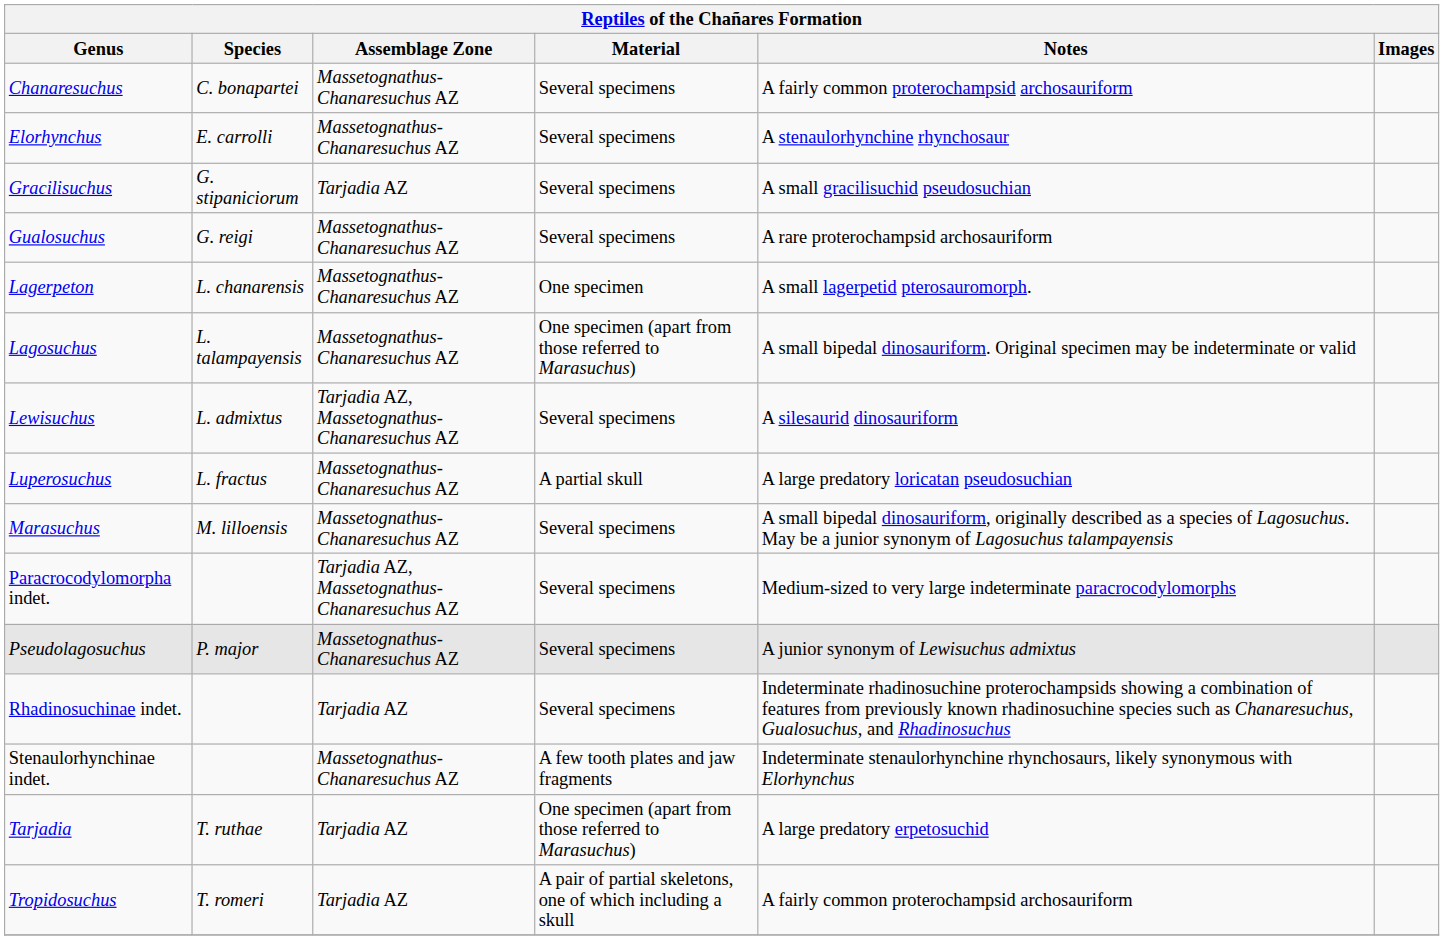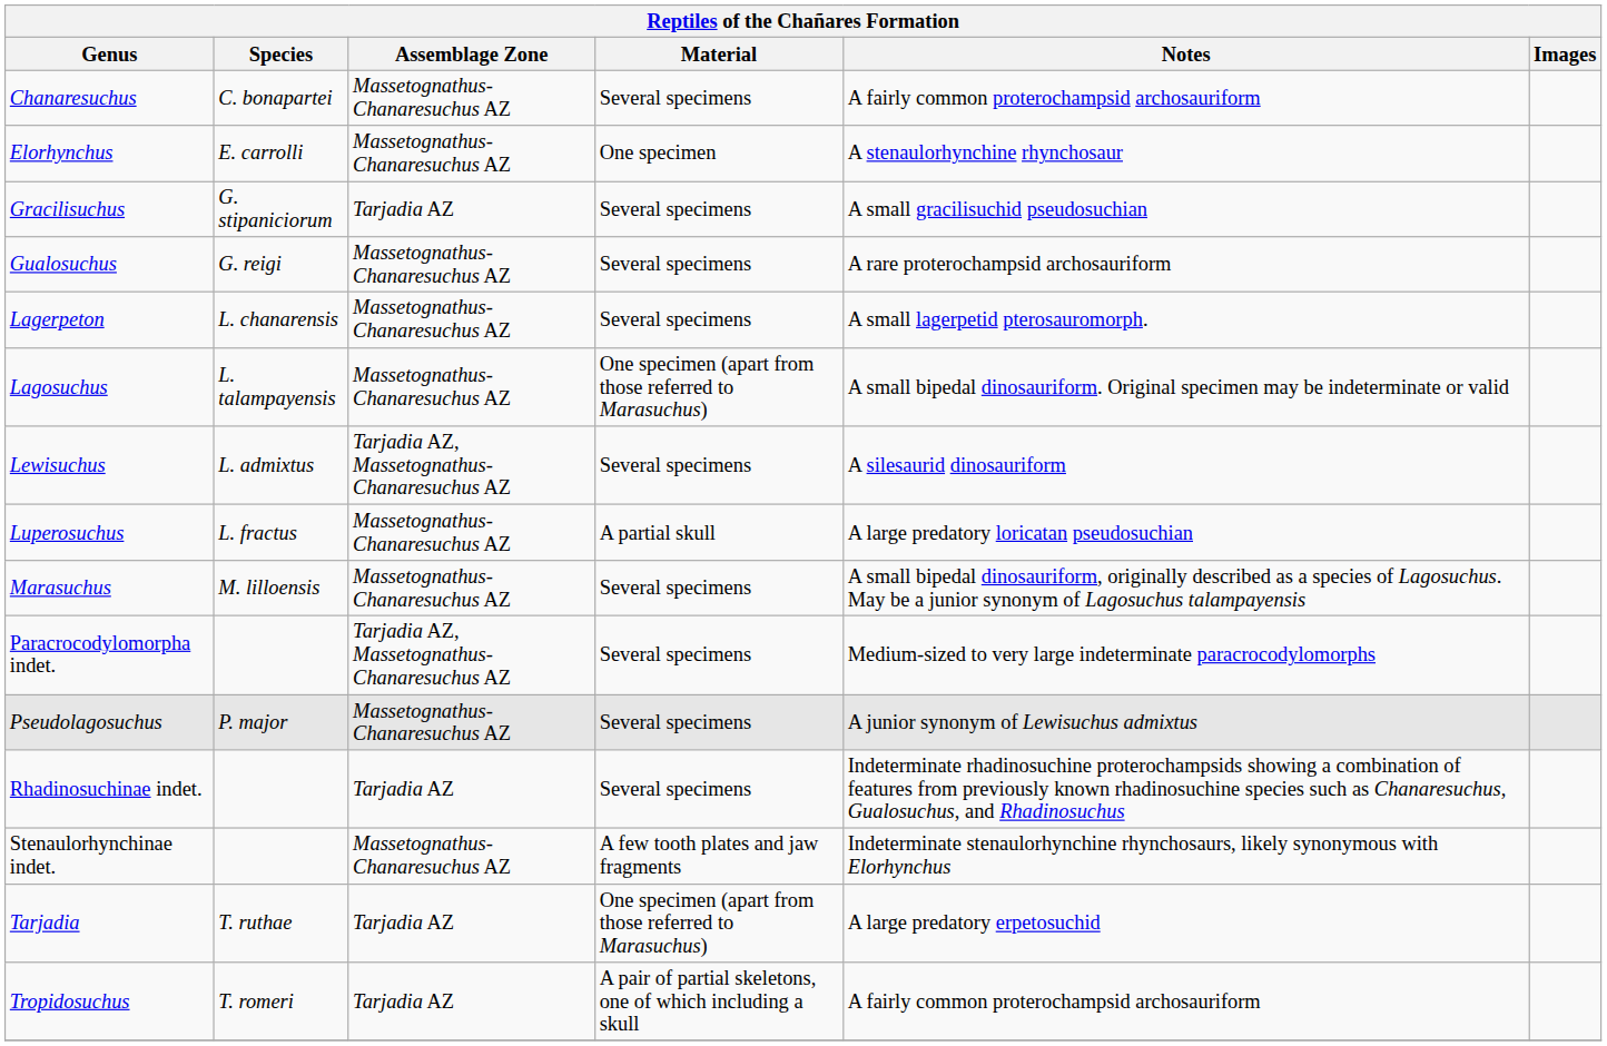Elorhynchus | Material: Several specimens -> One specimen
Lagerpeton | Material: One specimen -> Several specimens
